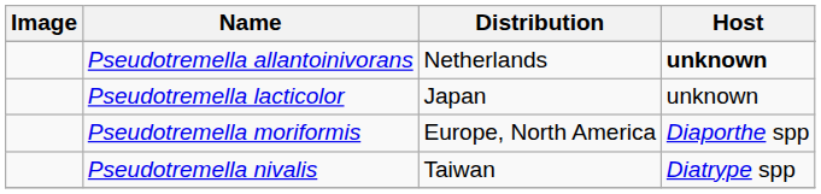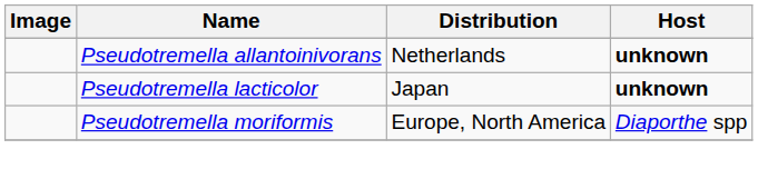Pseudotremella lacticolor | Host: normal -> bold
- row: Pseudotremella nivalis | Taiwan | Diatrype spp
